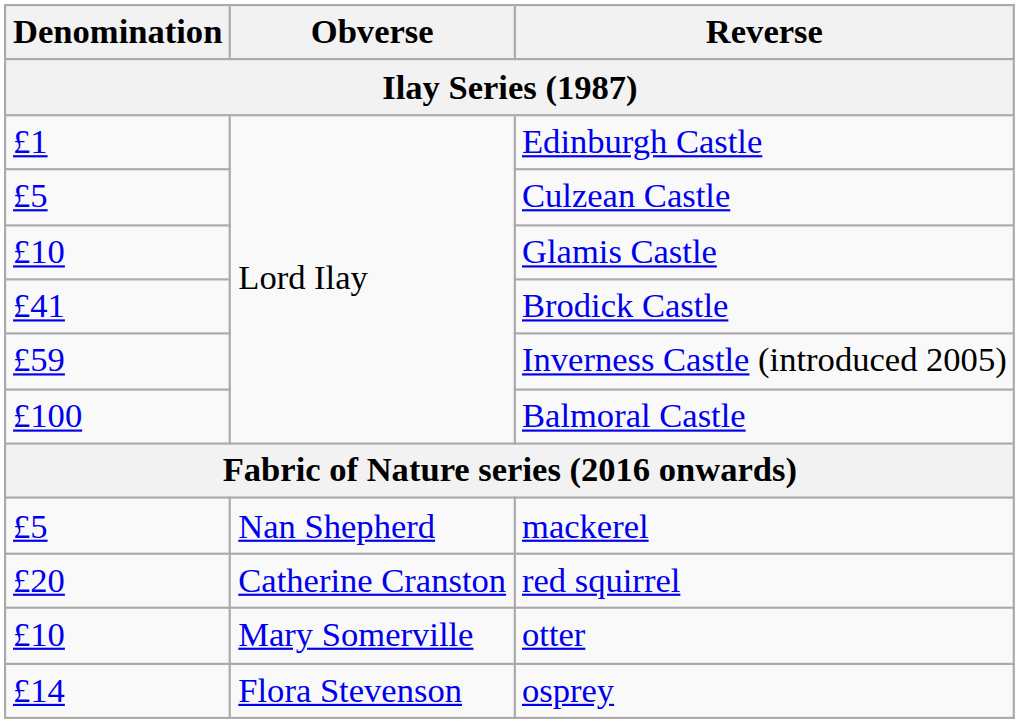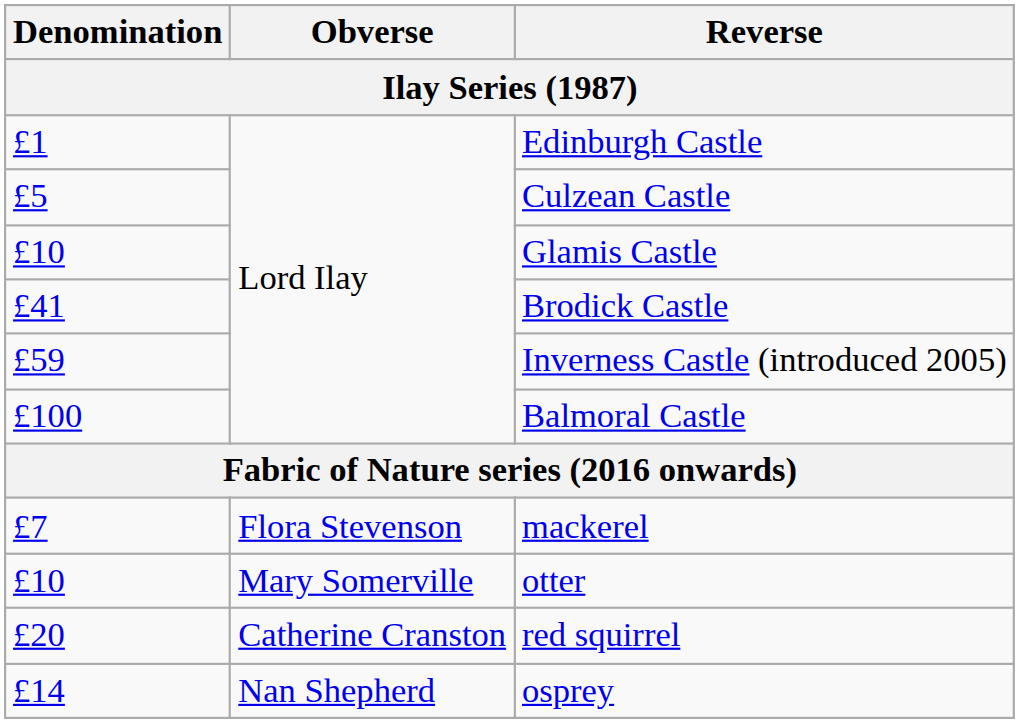mackerel | Denomination: £5 -> £7
mackerel | Obverse: Nan Shepherd -> Flora Stevenson
rows swapped: otter <-> red squirrel
osprey | Obverse: Flora Stevenson -> Nan Shepherd
